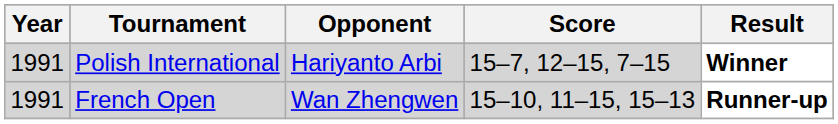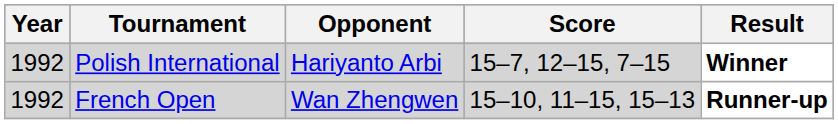Polish International | Year: 1991 -> 1992
French Open | Year: 1991 -> 1992
